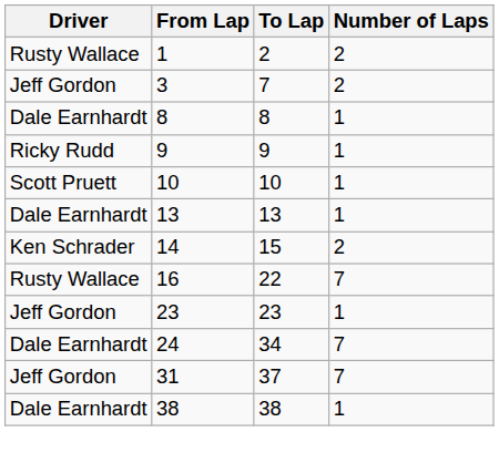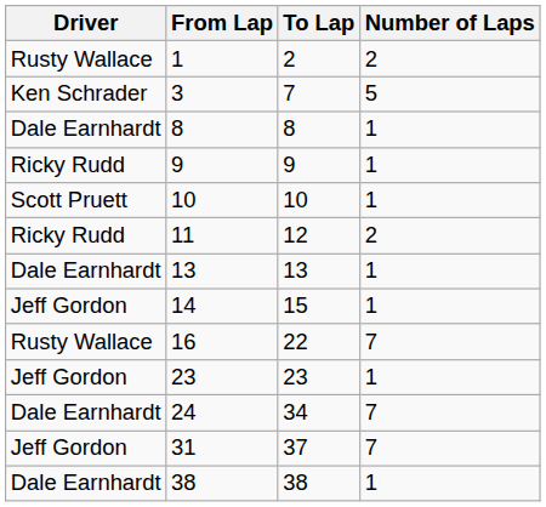3 | Driver: Jeff Gordon -> Ken Schrader
3 | Number of Laps: 2 -> 5
+ row: Ricky Rudd | 11 | 12 | 2
14 | Driver: Ken Schrader -> Jeff Gordon
14 | Number of Laps: 2 -> 1
